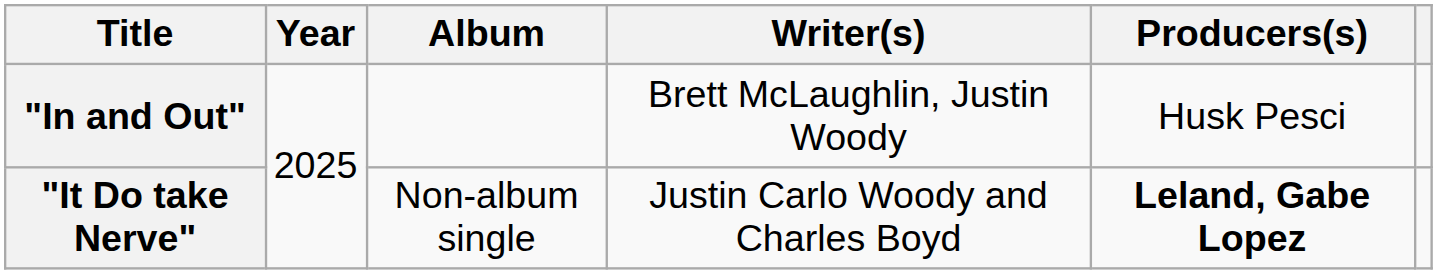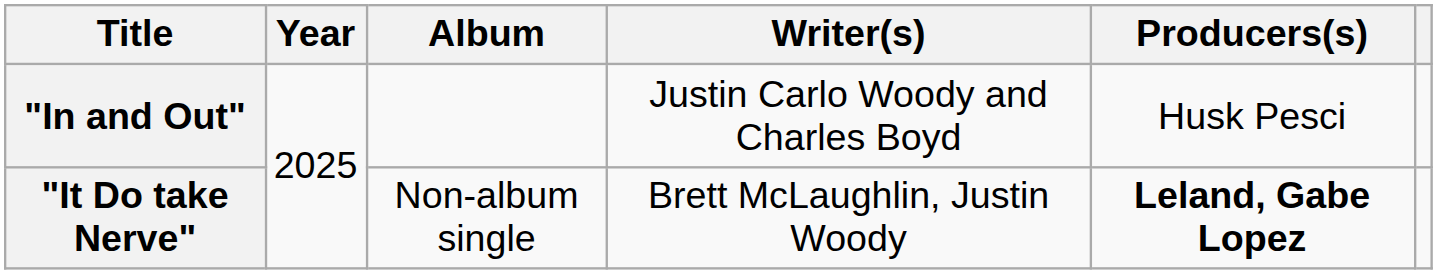"In and Out" | Writer(s): Brett McLaughlin, Justin Woody -> Justin Carlo Woody and Charles Boyd
"It Do take Nerve" | Writer(s): Justin Carlo Woody and Charles Boyd -> Brett McLaughlin, Justin Woody
